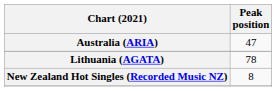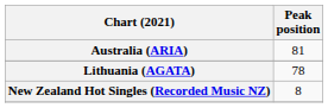Australia (ARIA) | Peak position: 47 -> 81
